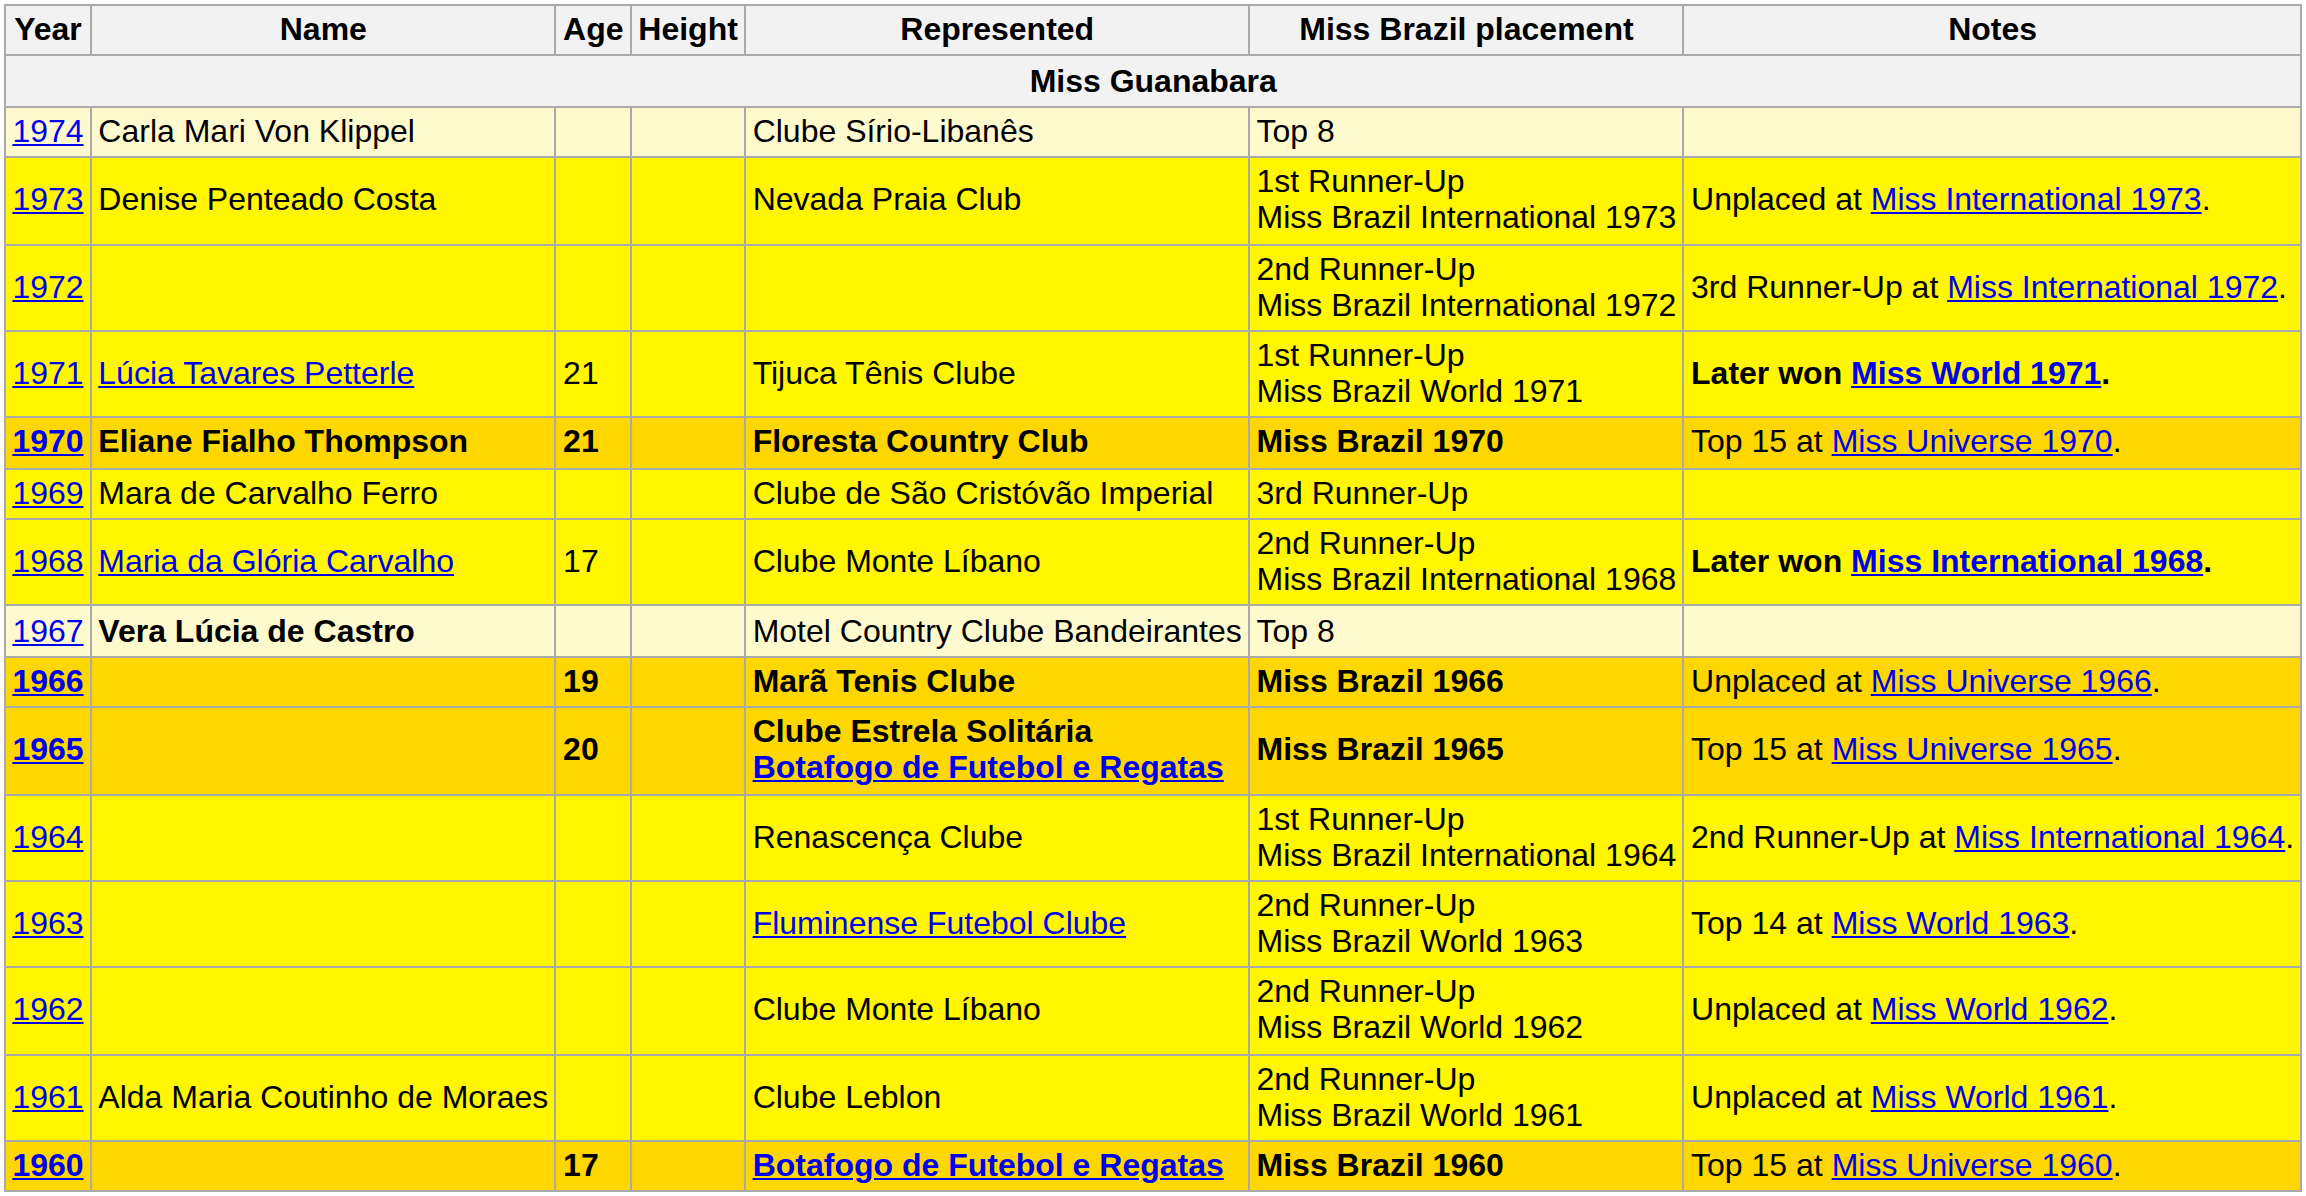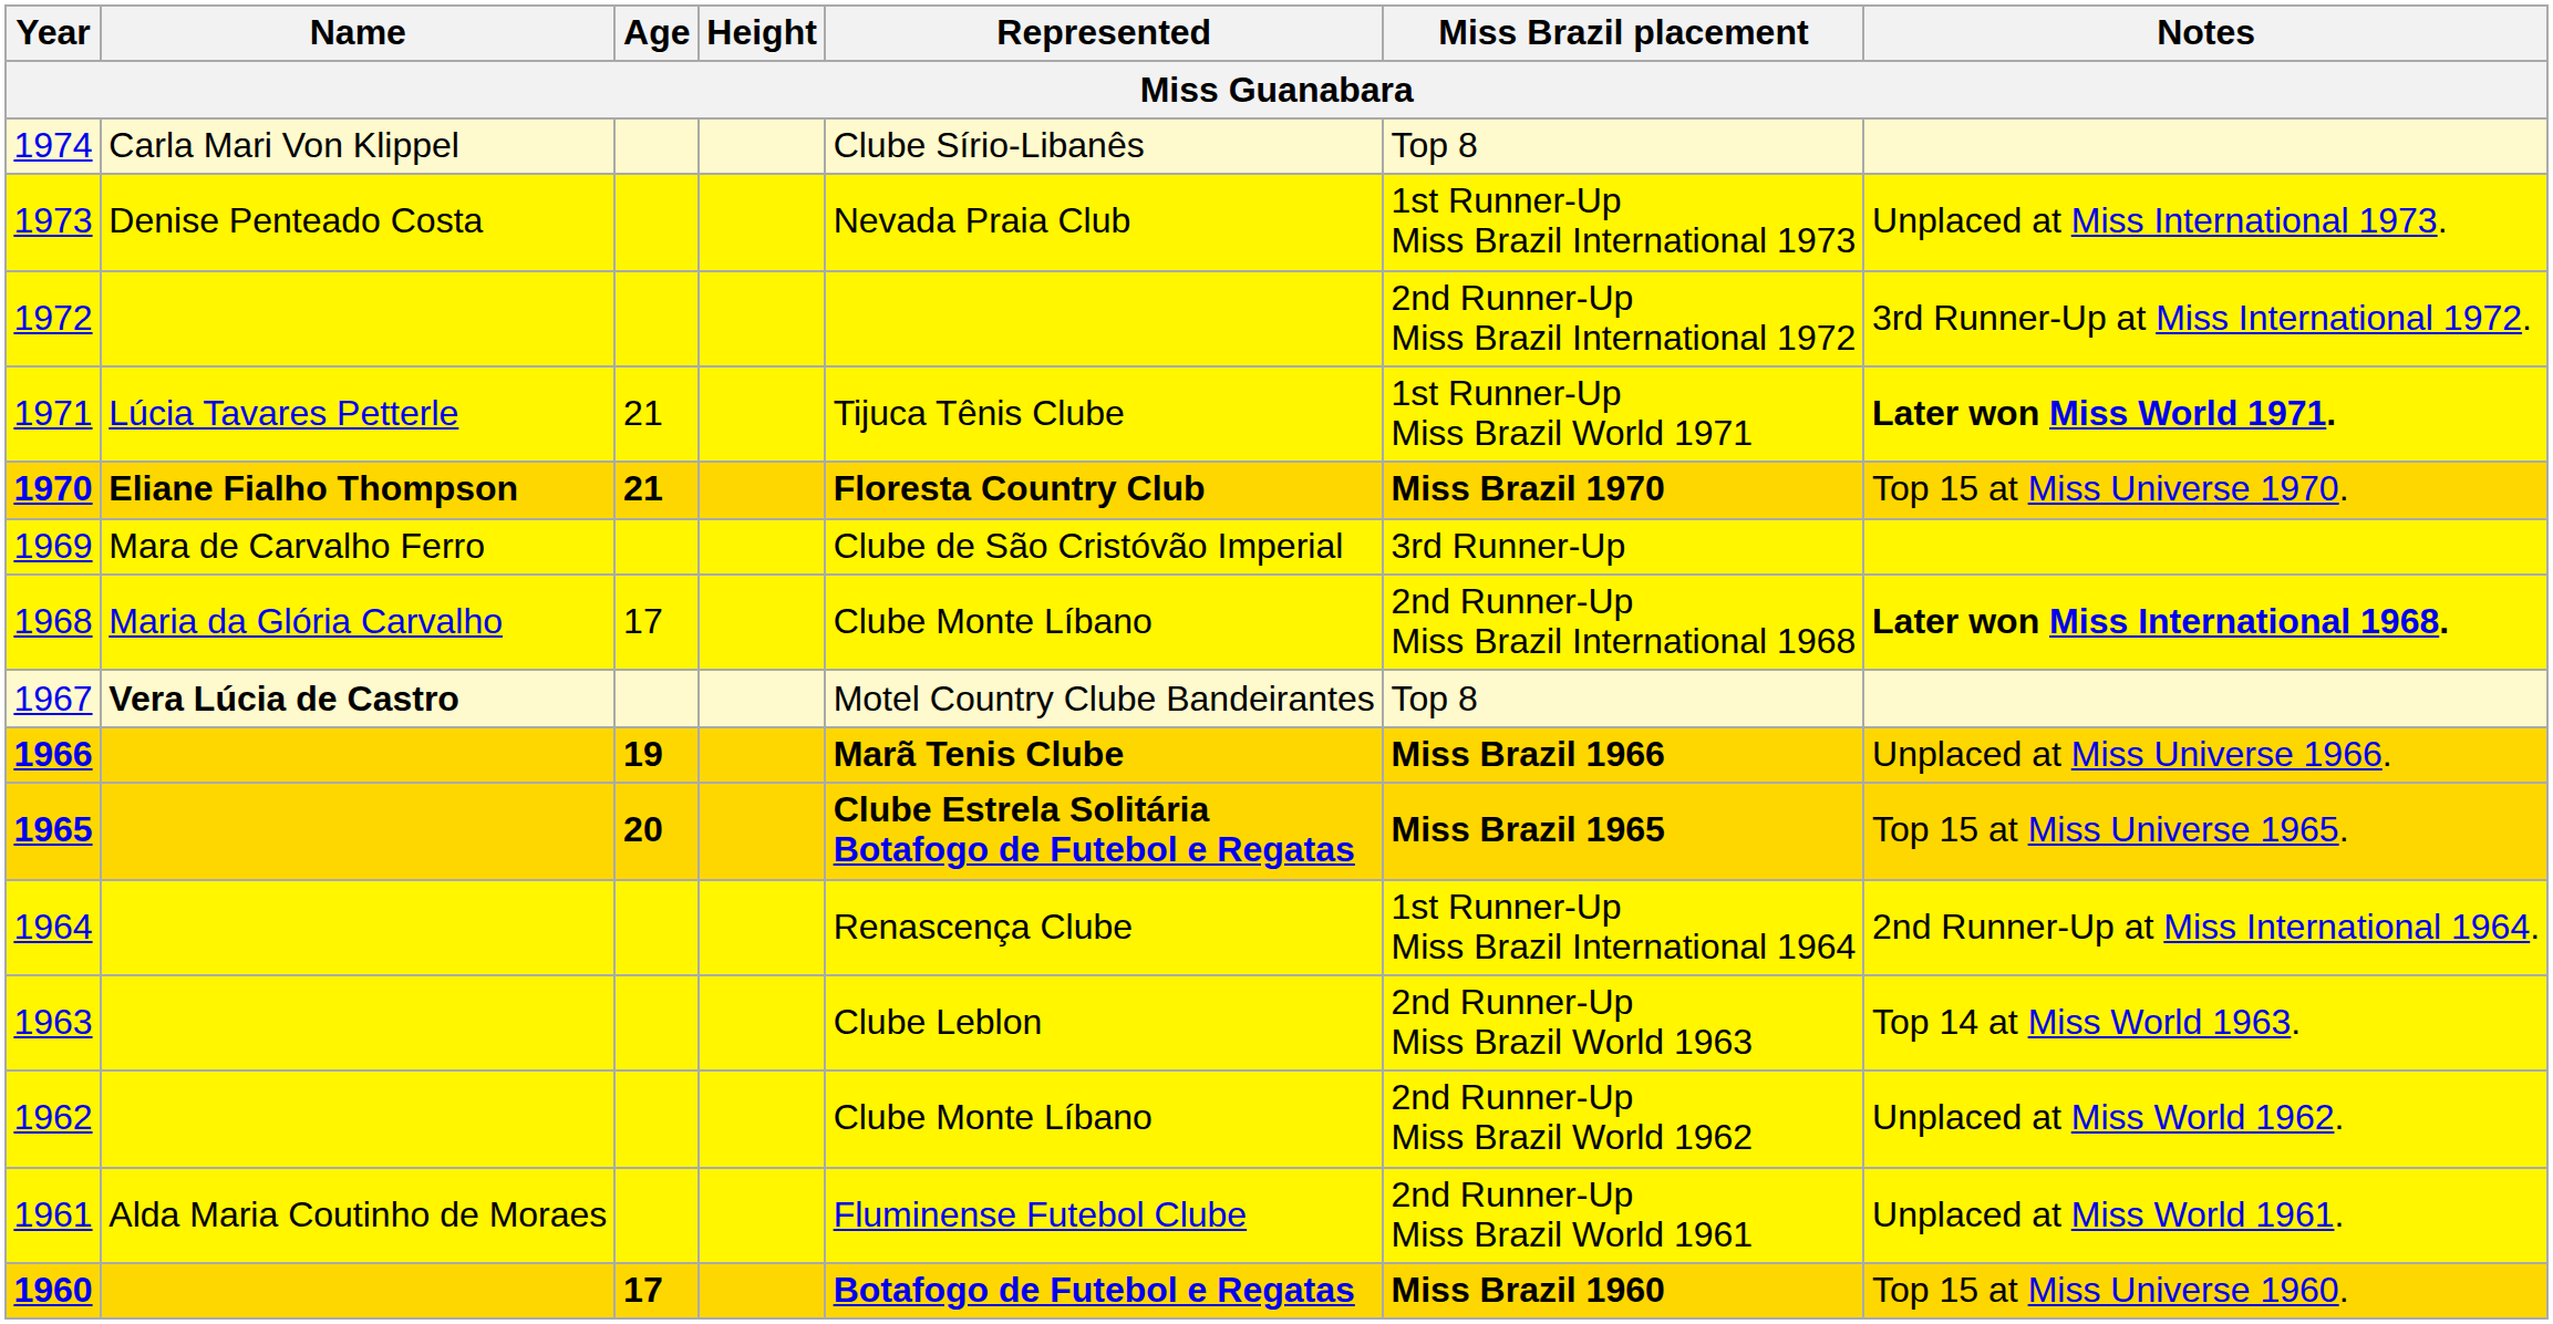1963 | Represented: Fluminense Futebol Clube -> Clube Leblon
1961 | Represented: Clube Leblon -> Fluminense Futebol Clube
